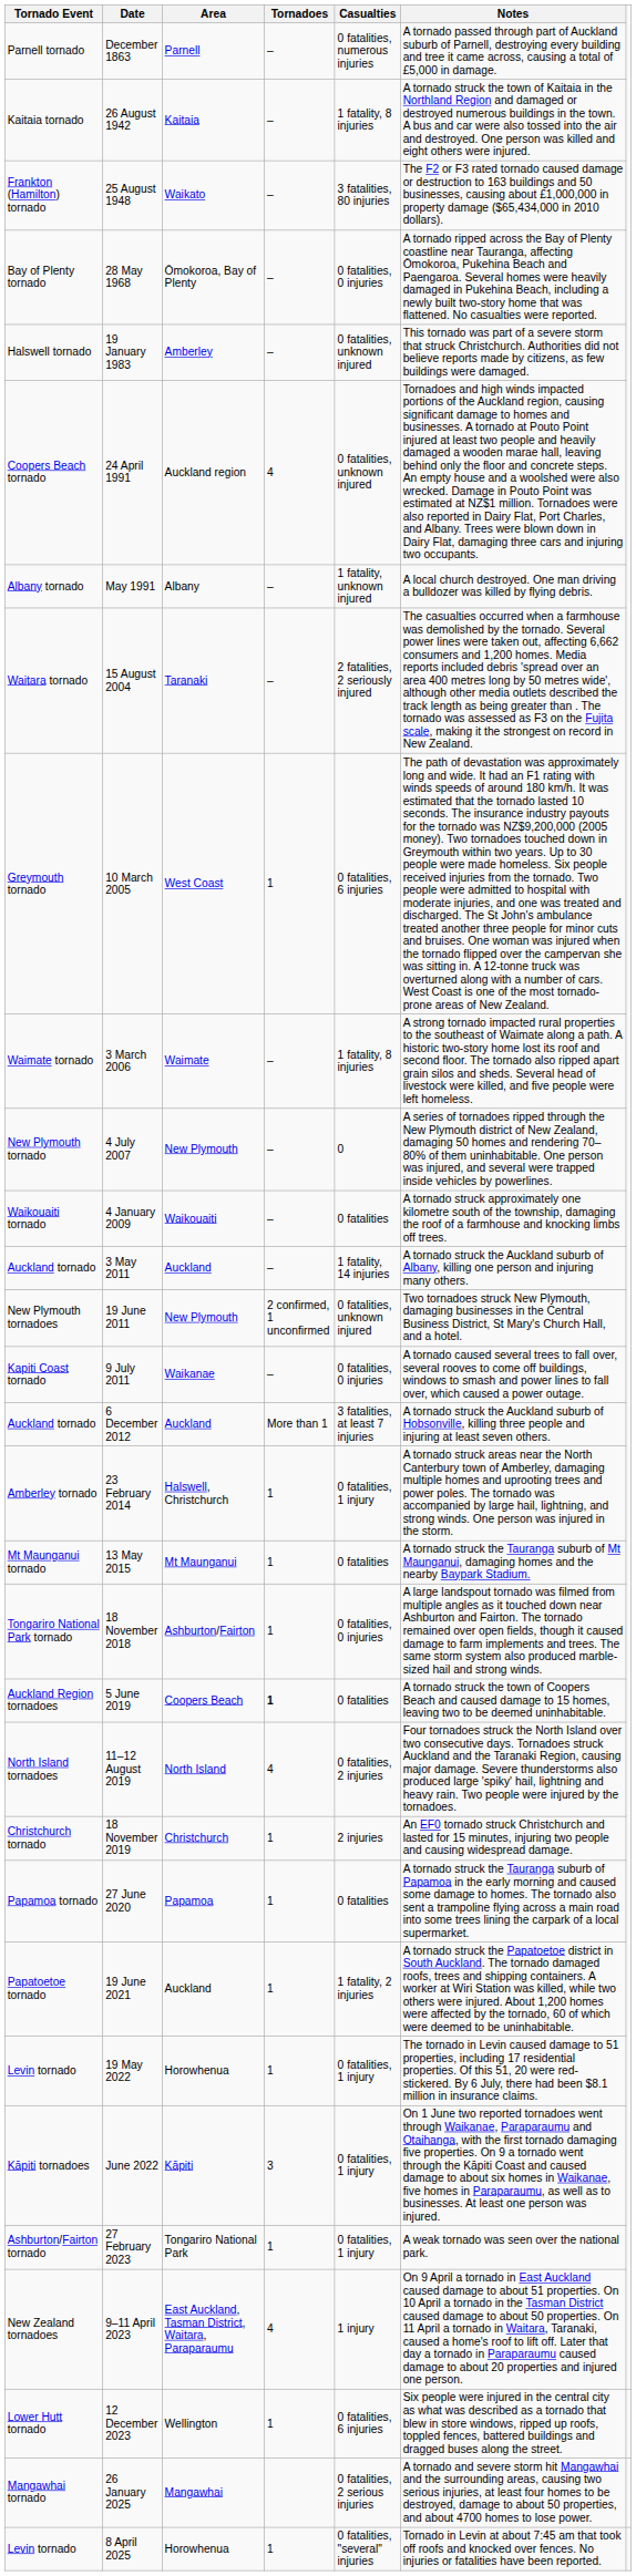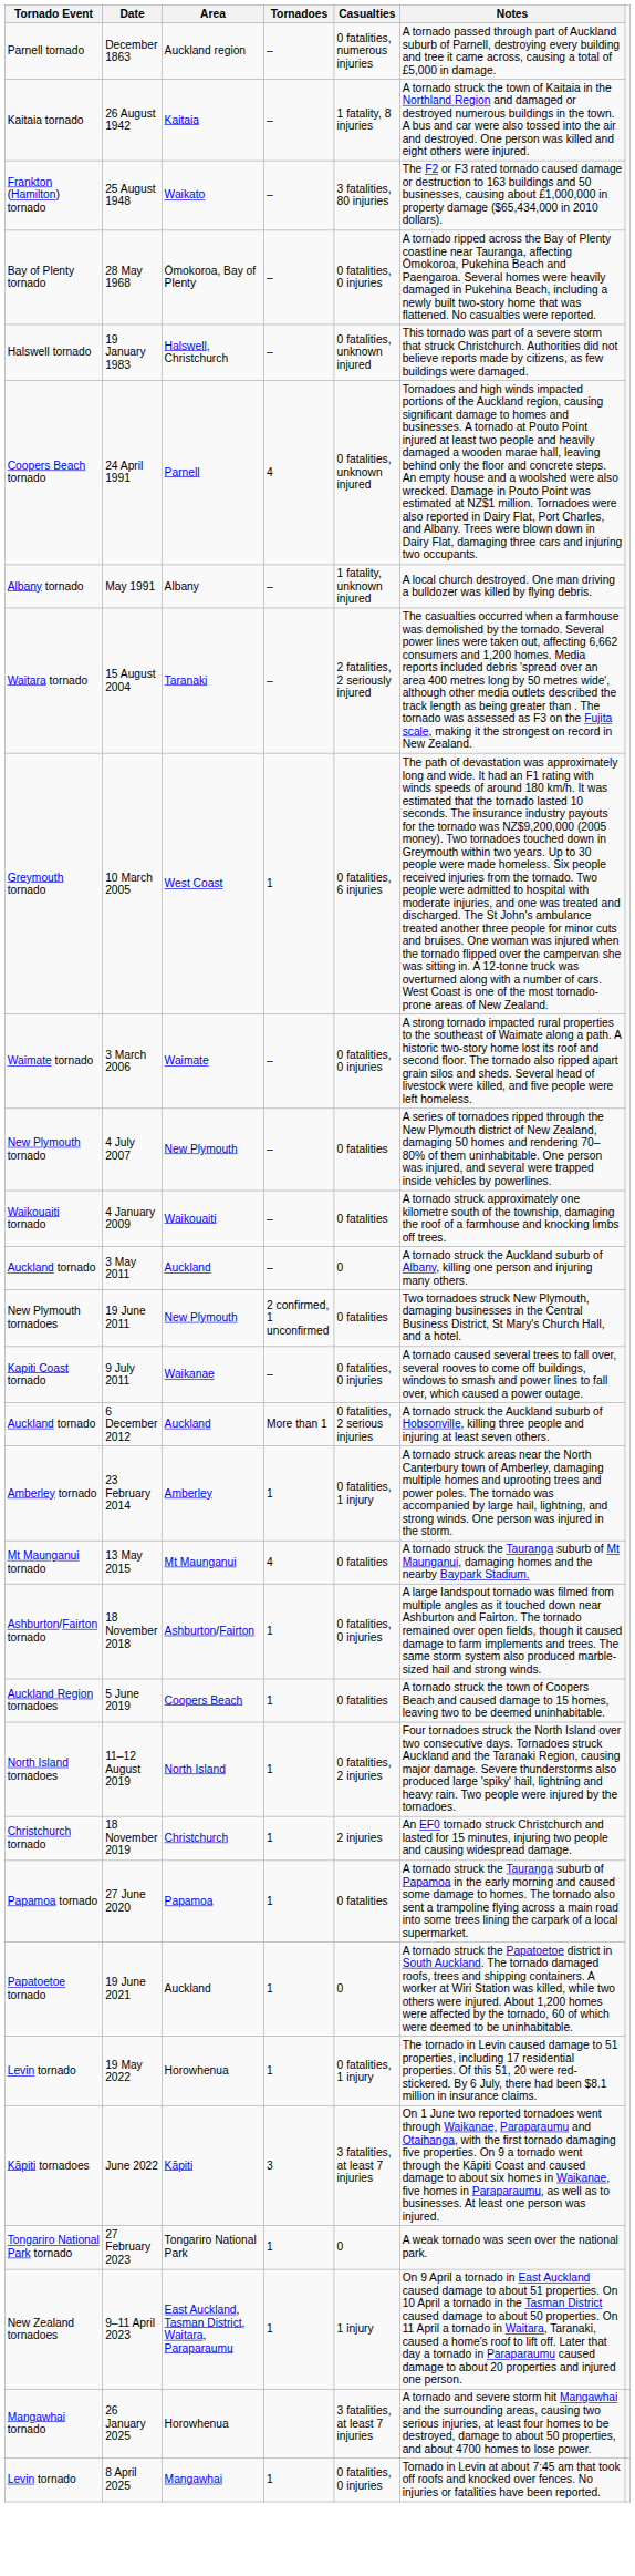December 1863 | Area: Parnell -> Auckland region
19 January 1983 | Area: Amberley -> Halswell, Christchurch
24 April 1991 | Area: Auckland region -> Parnell
3 March 2006 | Casualties: 1 fatality, 8 injuries -> 0 fatalities, 0 injuries
4 July 2007 | Casualties: 0 -> 0 fatalities
3 May 2011 | Casualties: 1 fatality, 14 injuries -> 0
19 June 2011 | Casualties: 0 fatalities, unknown injured -> 0 fatalities
6 December 2012 | Casualties: 3 fatalities, at least 7 injuries -> 0 fatalities, 2 serious injuries
23 February 2014 | Area: Halswell, Christchurch -> Amberley
13 May 2015 | Tornadoes: 1 -> 4
18 November 2018 | Tornado Event: Tongariro National Park tornado -> Ashburton/Fairton tornado
5 June 2019 | Tornadoes: bold -> normal
11–12 August 2019 | Tornadoes: 4 -> 1
19 June 2021 | Casualties: 1 fatality, 2 injuries -> 0
June 2022 | Casualties: 0 fatalities, 1 injury -> 3 fatalities, at least 7 injuries
27 February 2023 | Tornado Event: Ashburton/Fairton tornado -> Tongariro National Park tornado
27 February 2023 | Casualties: 0 fatalities, 1 injury -> 0
9–11 April 2023 | Tornadoes: 4 -> 1
- row: Lower Hutt tornado | 12 December 2023 | Wellington | 1 | 0 fatalities, 6 injuries | Six people were injured in the central city as what was described as a tornado that blew in store windows, ripped up roofs, toppled fences, battered buildings and dragged buses along the street.
26 January 2025 | Area: Mangawhai -> Horowhenua
26 January 2025 | Casualties: 0 fatalities, 2 serious injuries -> 3 fatalities, at least 7 injuries
8 April 2025 | Area: Horowhenua -> Mangawhai
8 April 2025 | Casualties: 0 fatalities, "several" injuries -> 0 fatalities, 0 injuries
